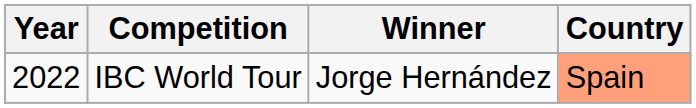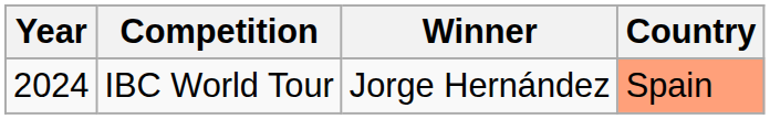IBC World Tour | Year: 2022 -> 2024
